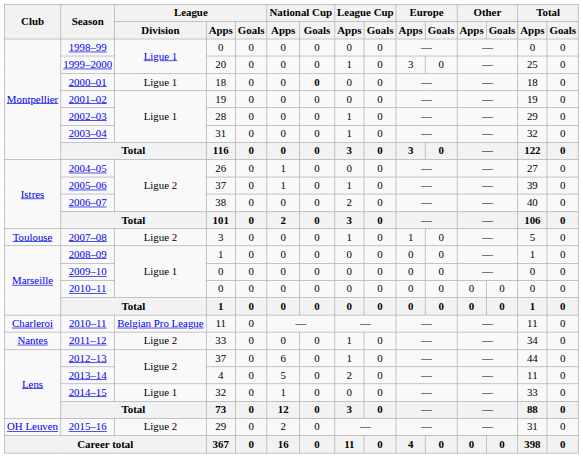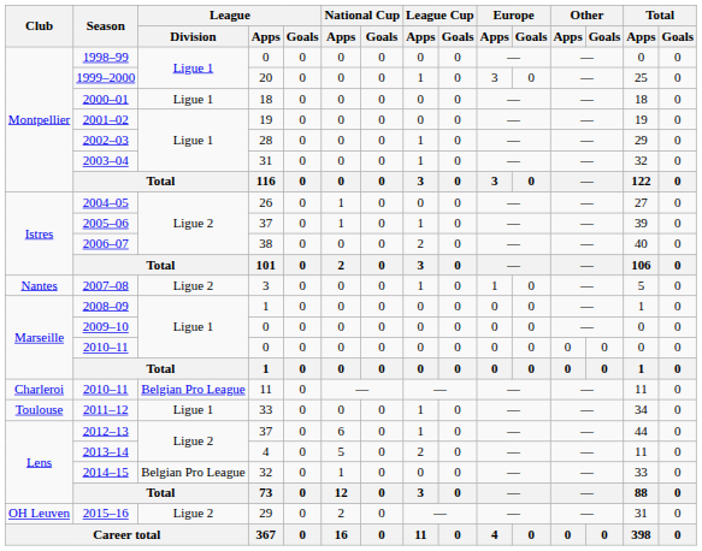2000–01 | National Cup / Goals: bold -> normal
2007–08 | Club: Toulouse -> Nantes
2011–12 | Club: Nantes -> Toulouse
2011–12 | League / Division: Ligue 2 -> Ligue 1
2014–15 | League / Division: Ligue 1 -> Belgian Pro League
